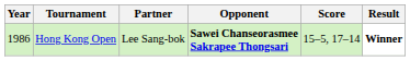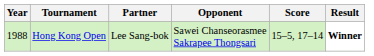Hong Kong Open | Year: 1986 -> 1988
Hong Kong Open | Opponent: bold -> normal
